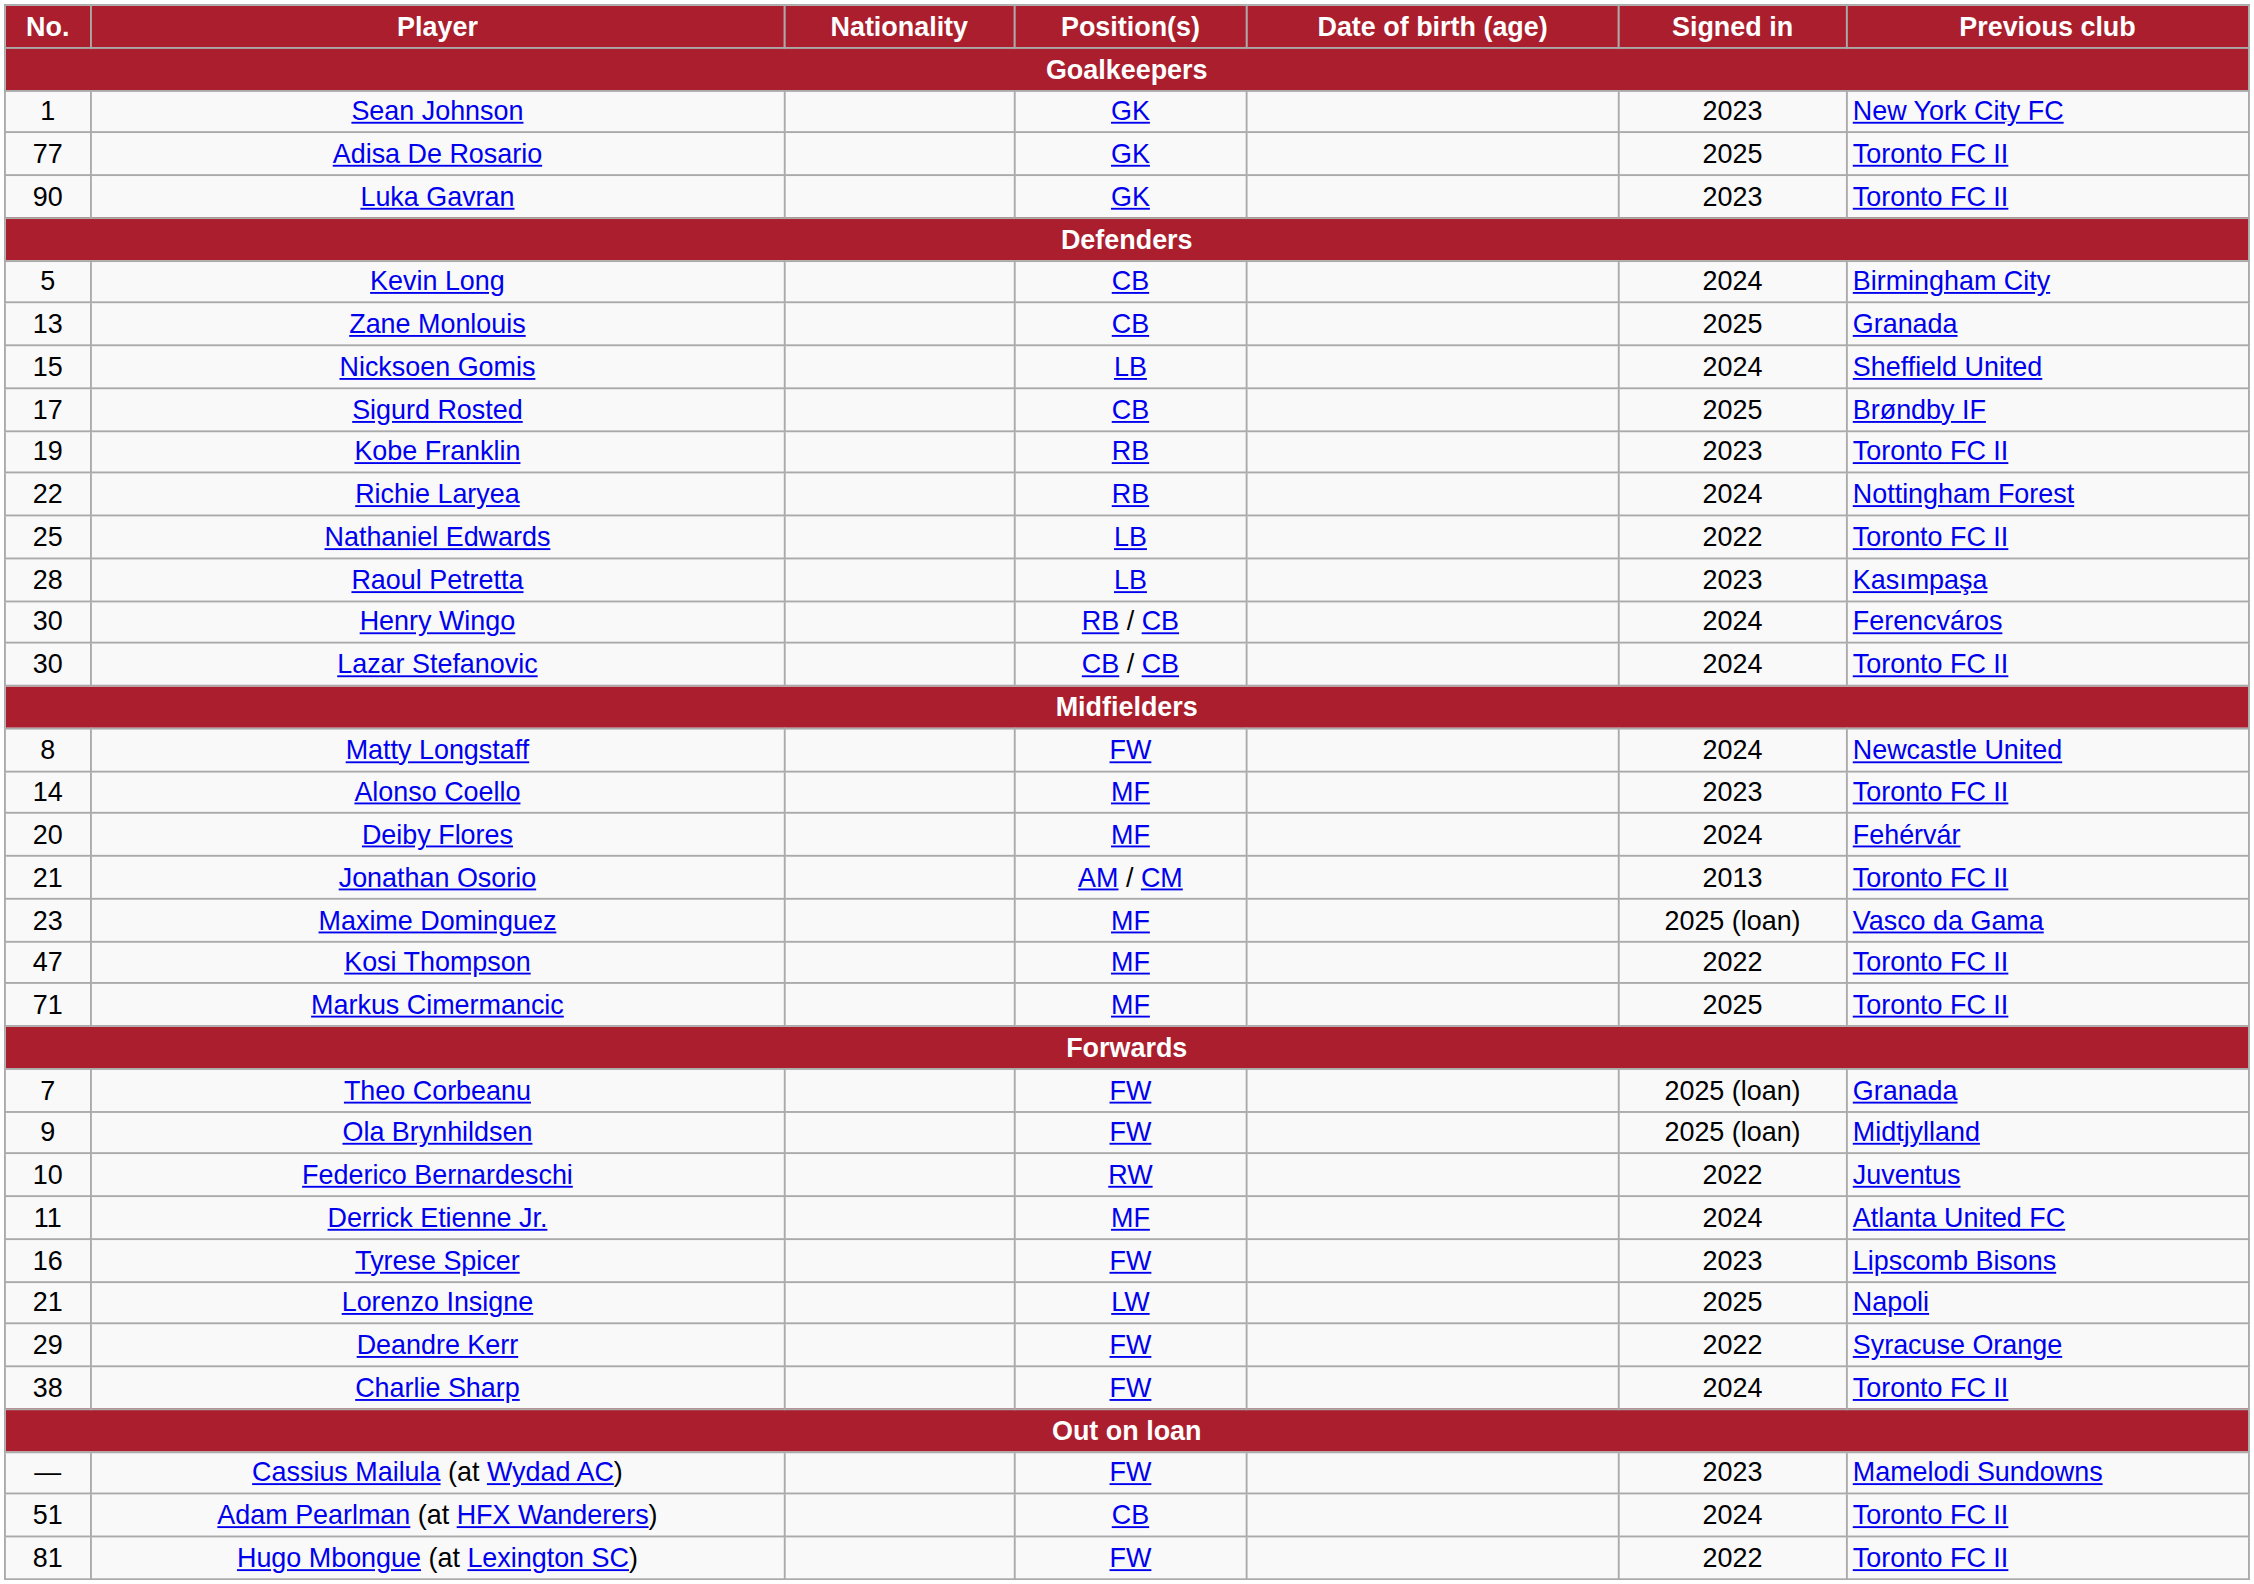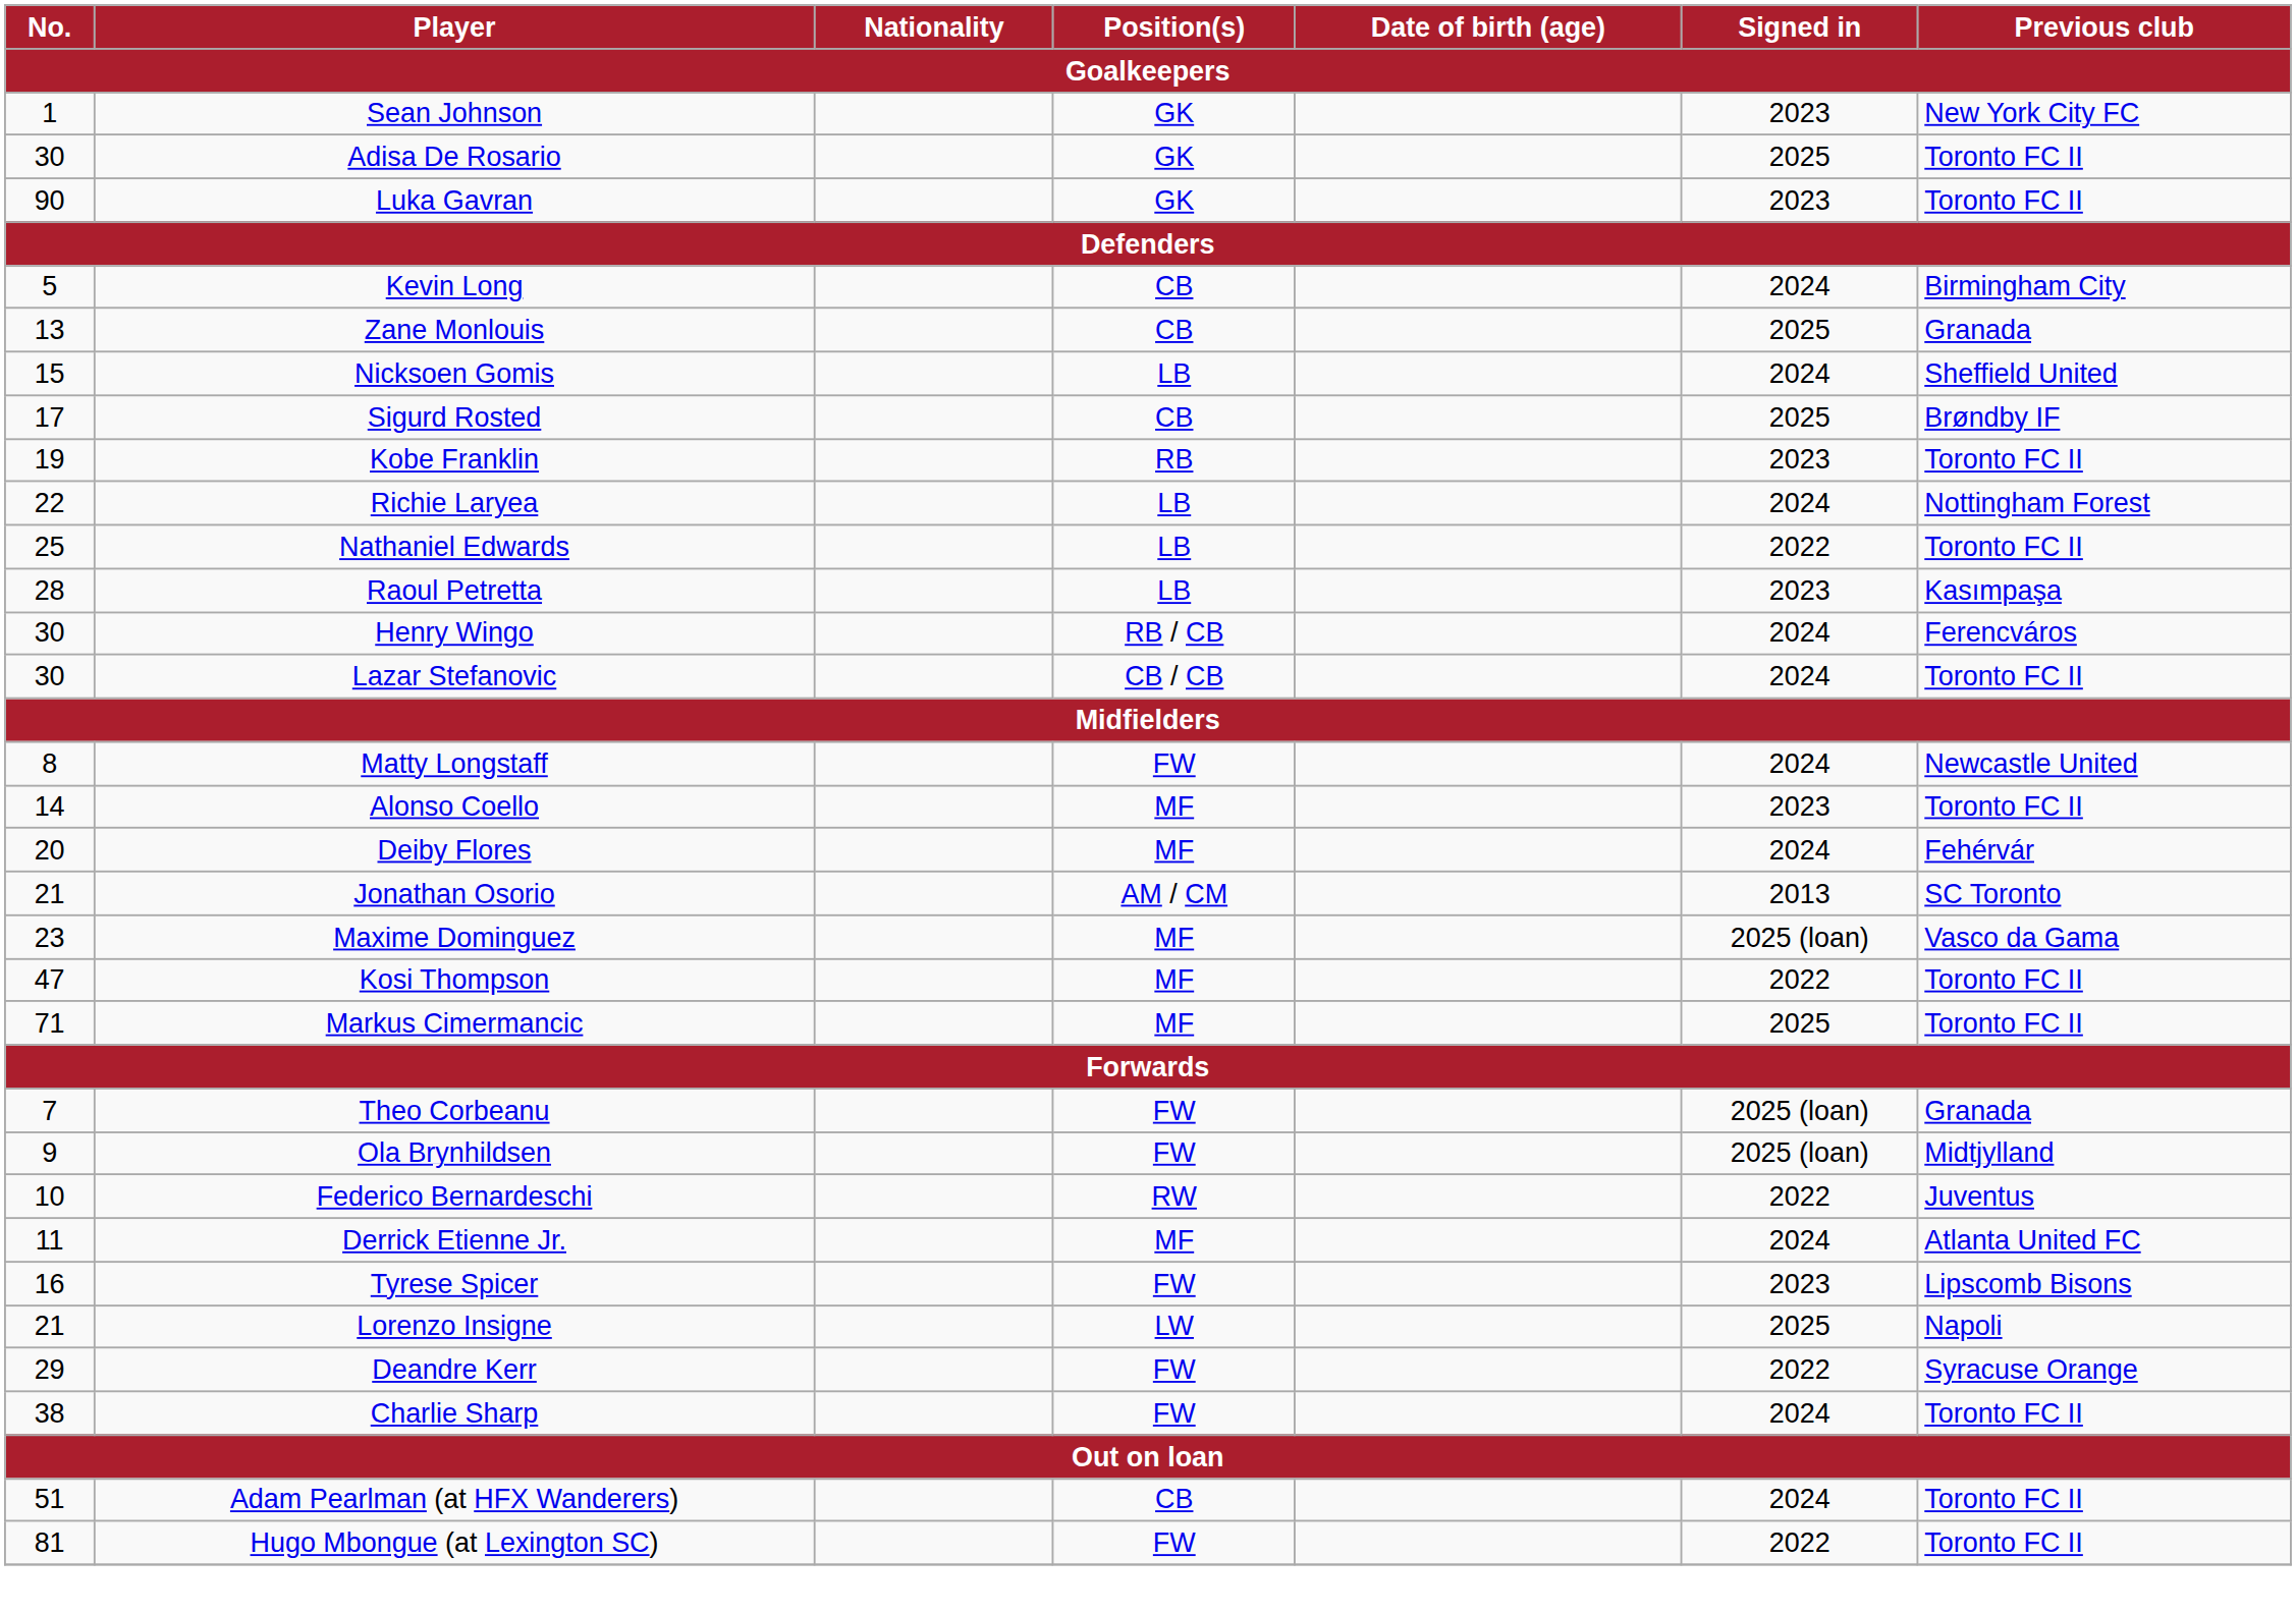Adisa De Rosario | No.: 77 -> 30
Richie Laryea | Position(s): RB -> LB
Jonathan Osorio | Previous club: Toronto FC II -> SC Toronto
- row: — | Cassius Mailula (at Wydad AC) | FW | 2023 | Mamelodi Sundowns
